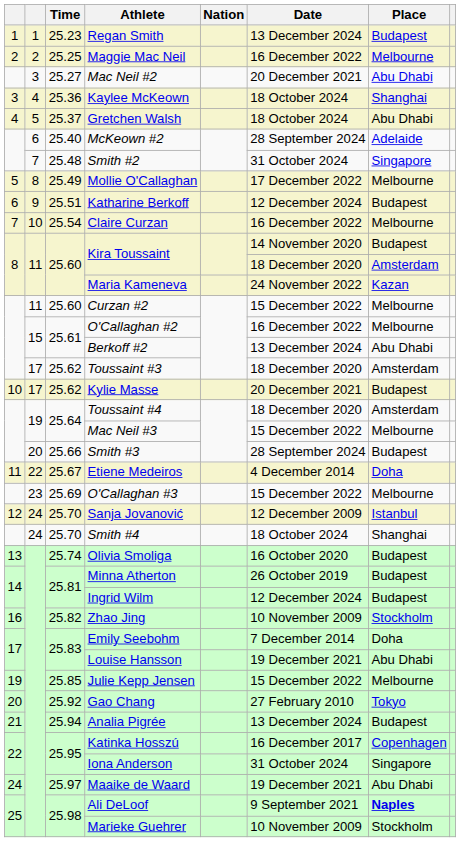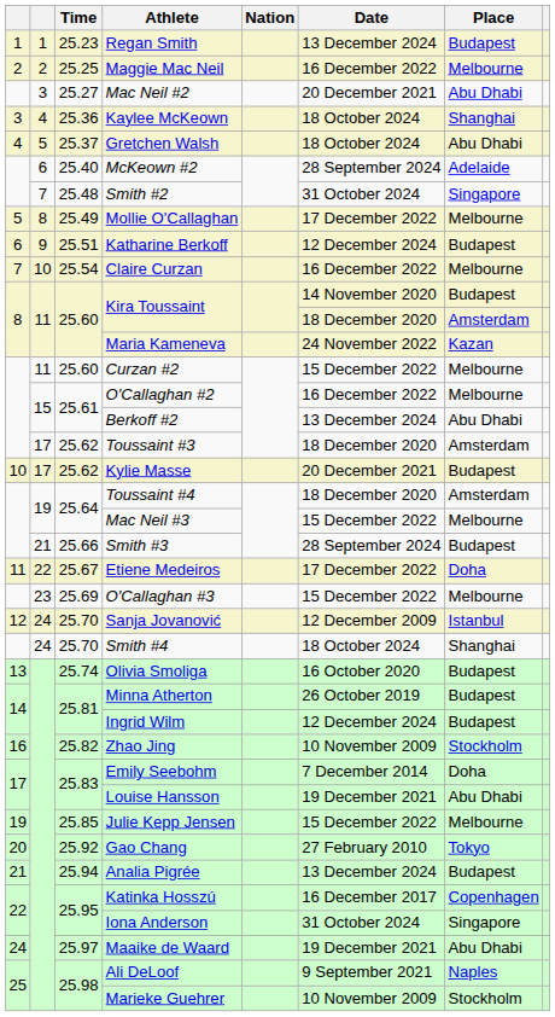Smith #3 | column 2: 20 -> 21
Etiene Medeiros | Date: 4 December 2014 -> 17 December 2022
Ali DeLoof | Place: bold -> normal
